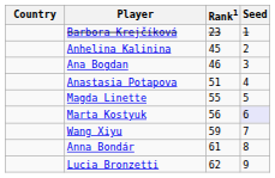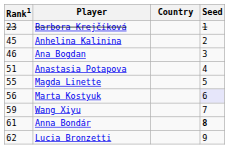columns swapped: Country <-> Rank1
Anna Bondár | Seed: normal -> bold
